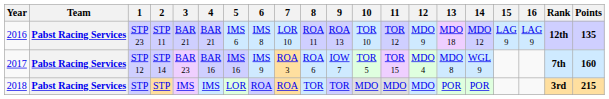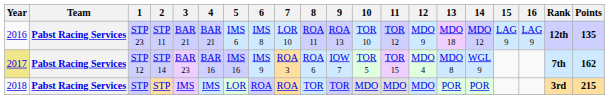STP 12 | Year: no background -> khaki background
STP 12 | Points: 160 -> 162
